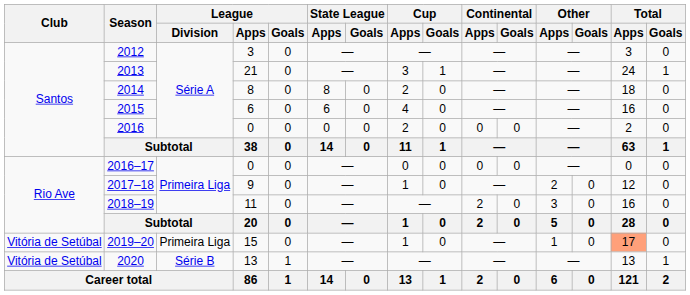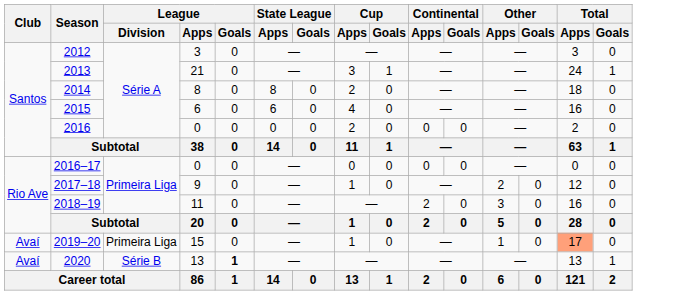2019–20 | Club: Vitória de Setúbal -> Avaí
2020 | Club: Vitória de Setúbal -> Avaí
2020 | League / Goals: normal -> bold
